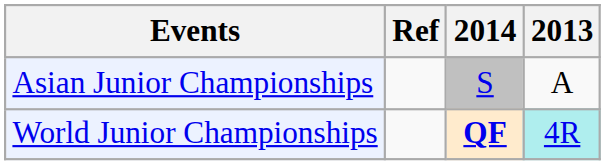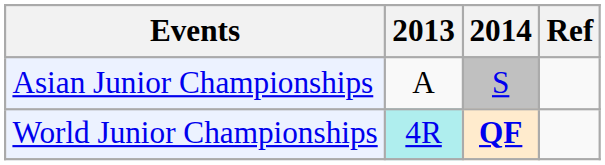columns swapped: 2013 <-> Ref
